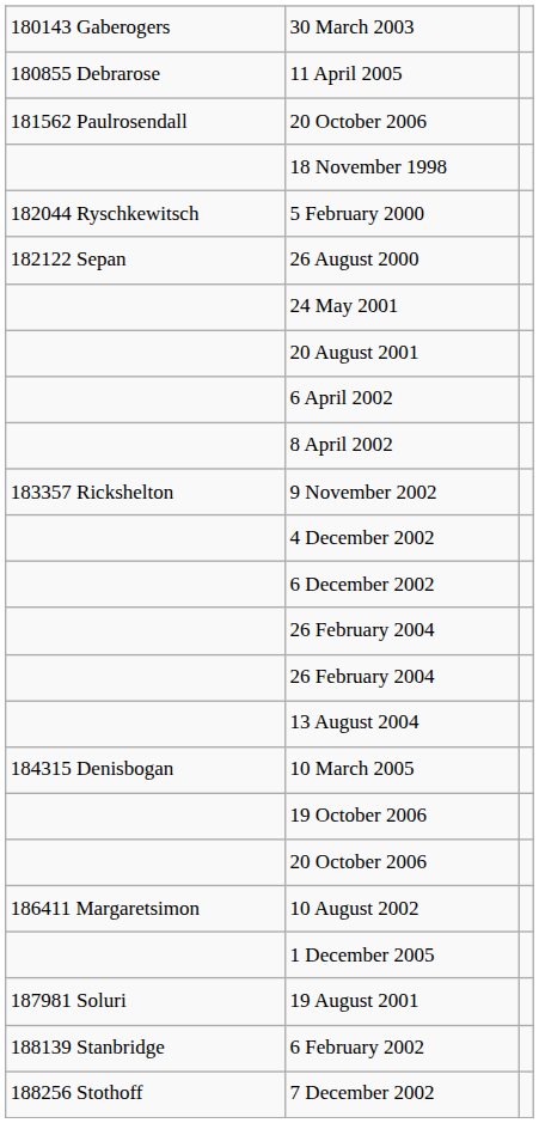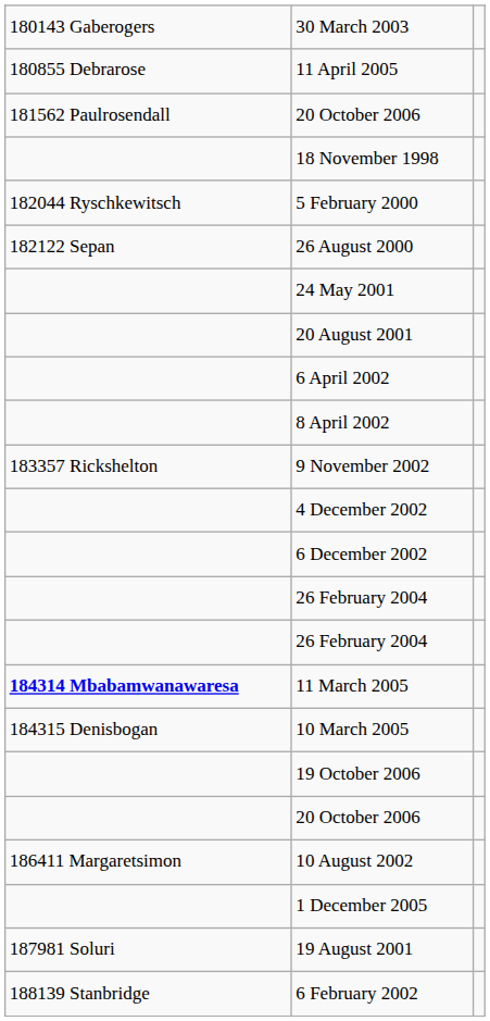- row: 13 August 2004
+ row: 184314 Mbabamwanawaresa | 11 March 2005
- row: 188256 Stothoff | 7 December 2002
